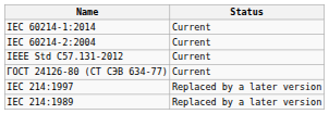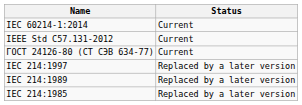- row: IEC 60214-2:2004 | Current
+ row: IEC 214:1985 | Replaced by a later version
